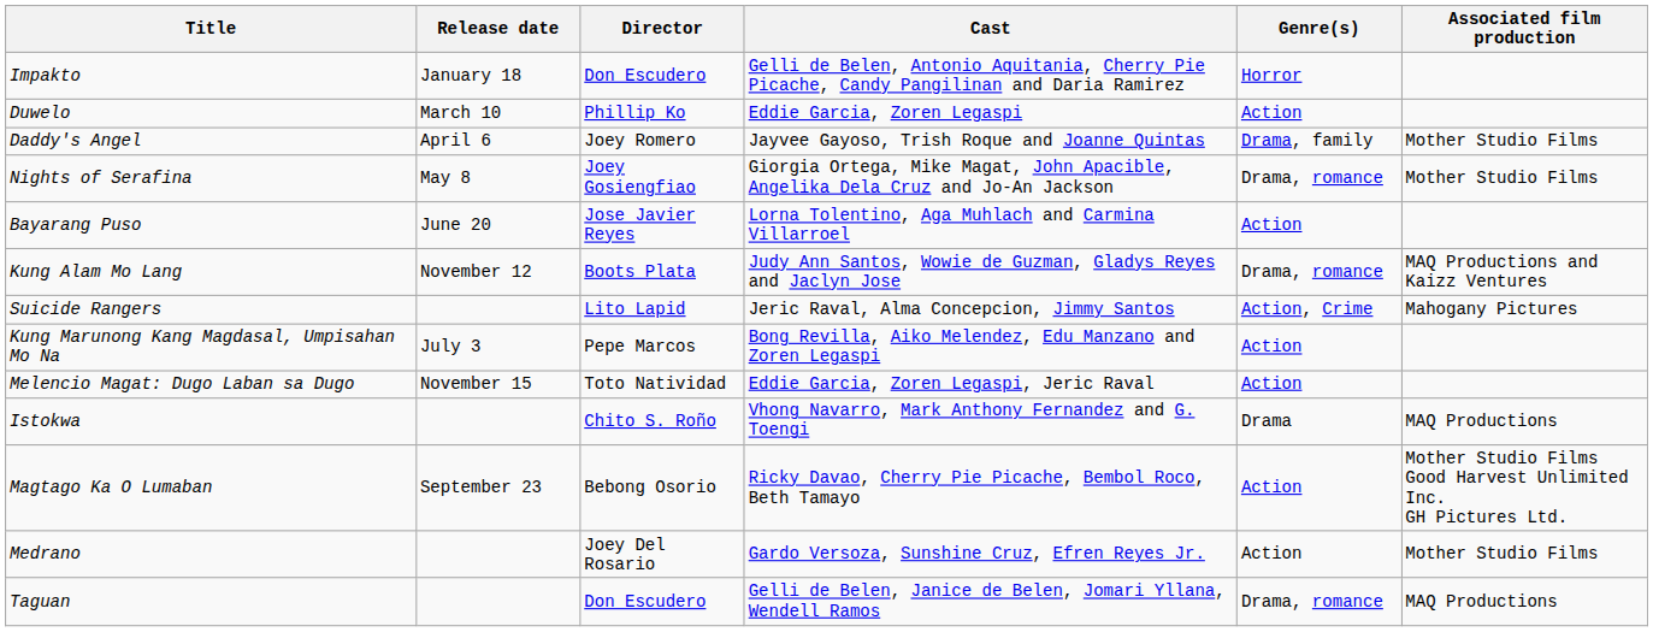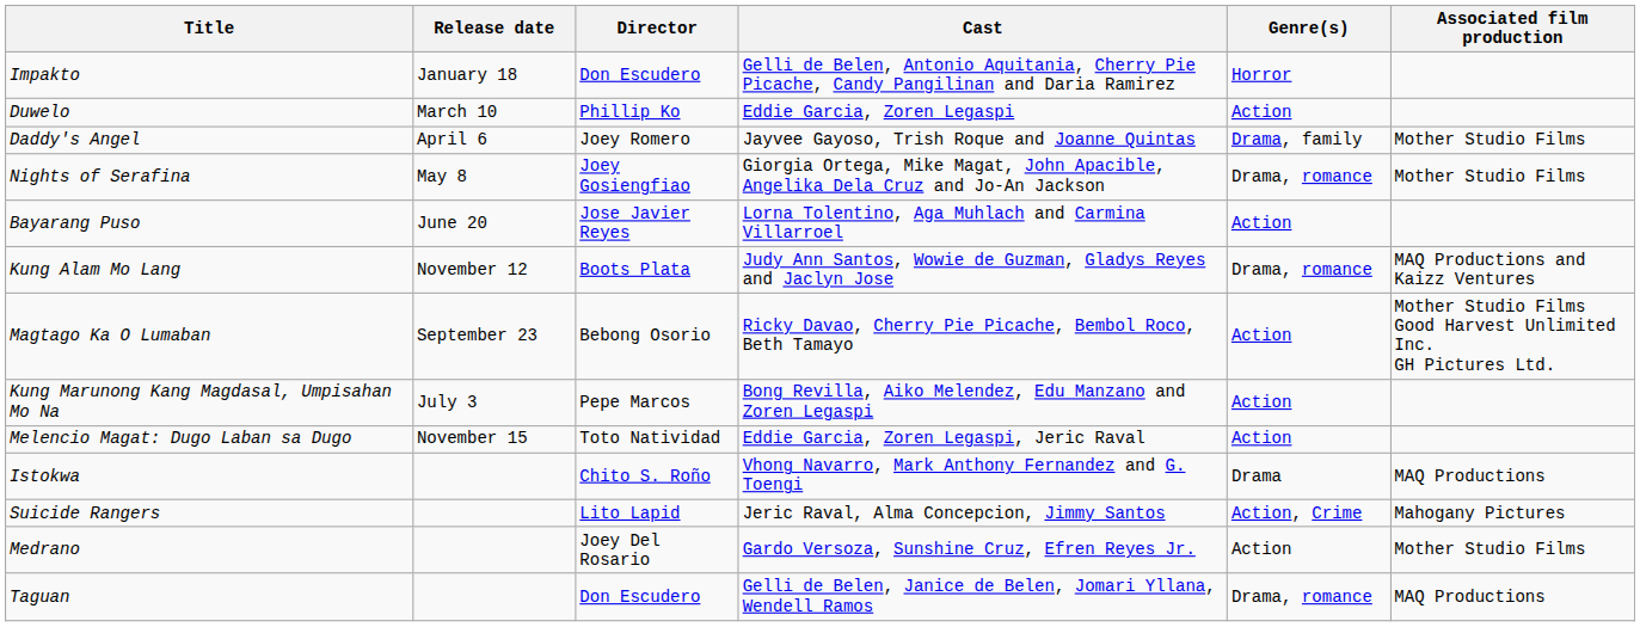rows swapped: Magtago Ka O Lumaban <-> Suicide Rangers
